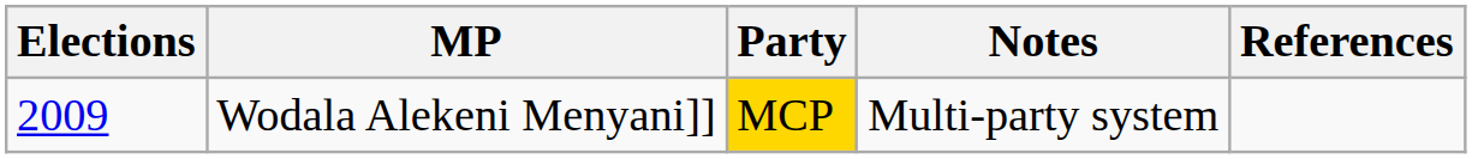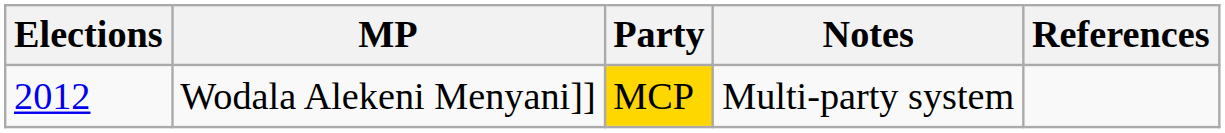Wodala Alekeni Menyani]] | Elections: 2009 -> 2012
